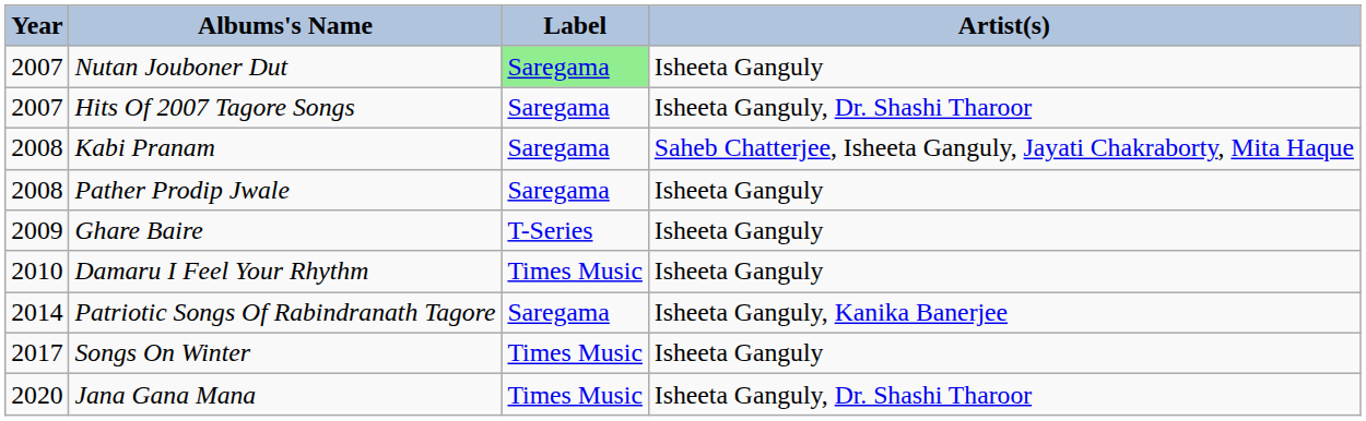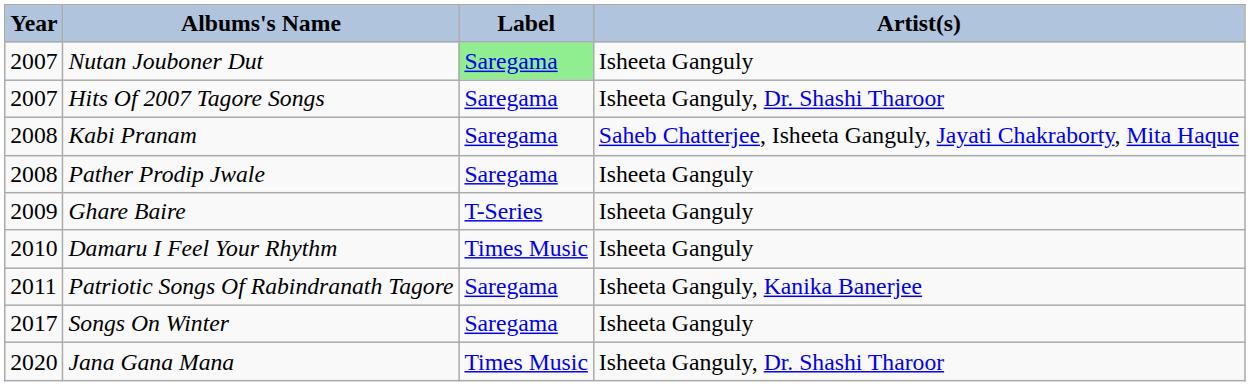Patriotic Songs Of Rabindranath Tagore | Year: 2014 -> 2011
Songs On Winter | Label: Times Music -> Saregama
